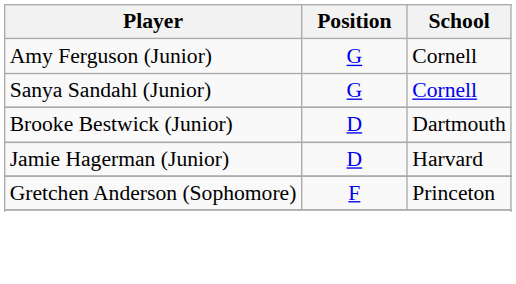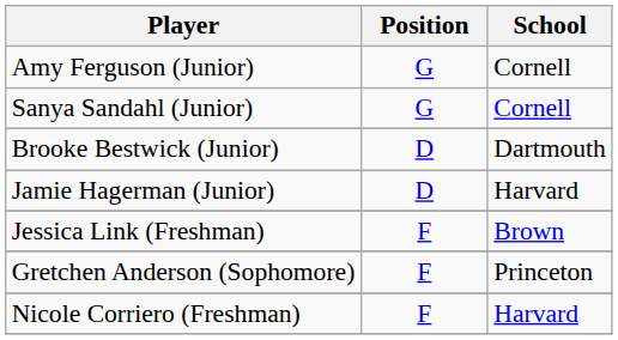+ row: Jessica Link (Freshman) | F | Brown
+ row: Nicole Corriero (Freshman) | F | Harvard
